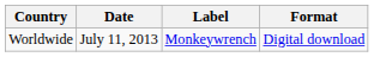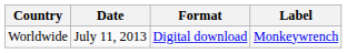columns swapped: Format <-> Label
